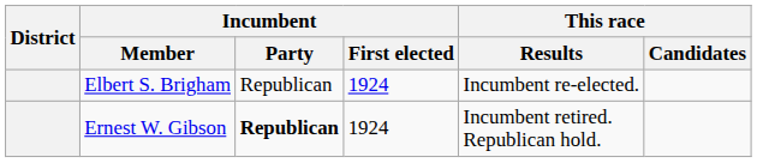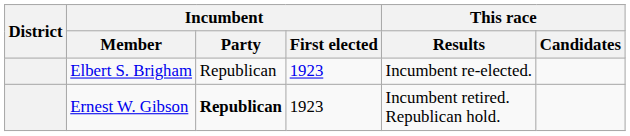Elbert S. Brigham | Incumbent / First elected: 1924 -> 1923
Ernest W. Gibson | Incumbent / First elected: 1924 -> 1923
